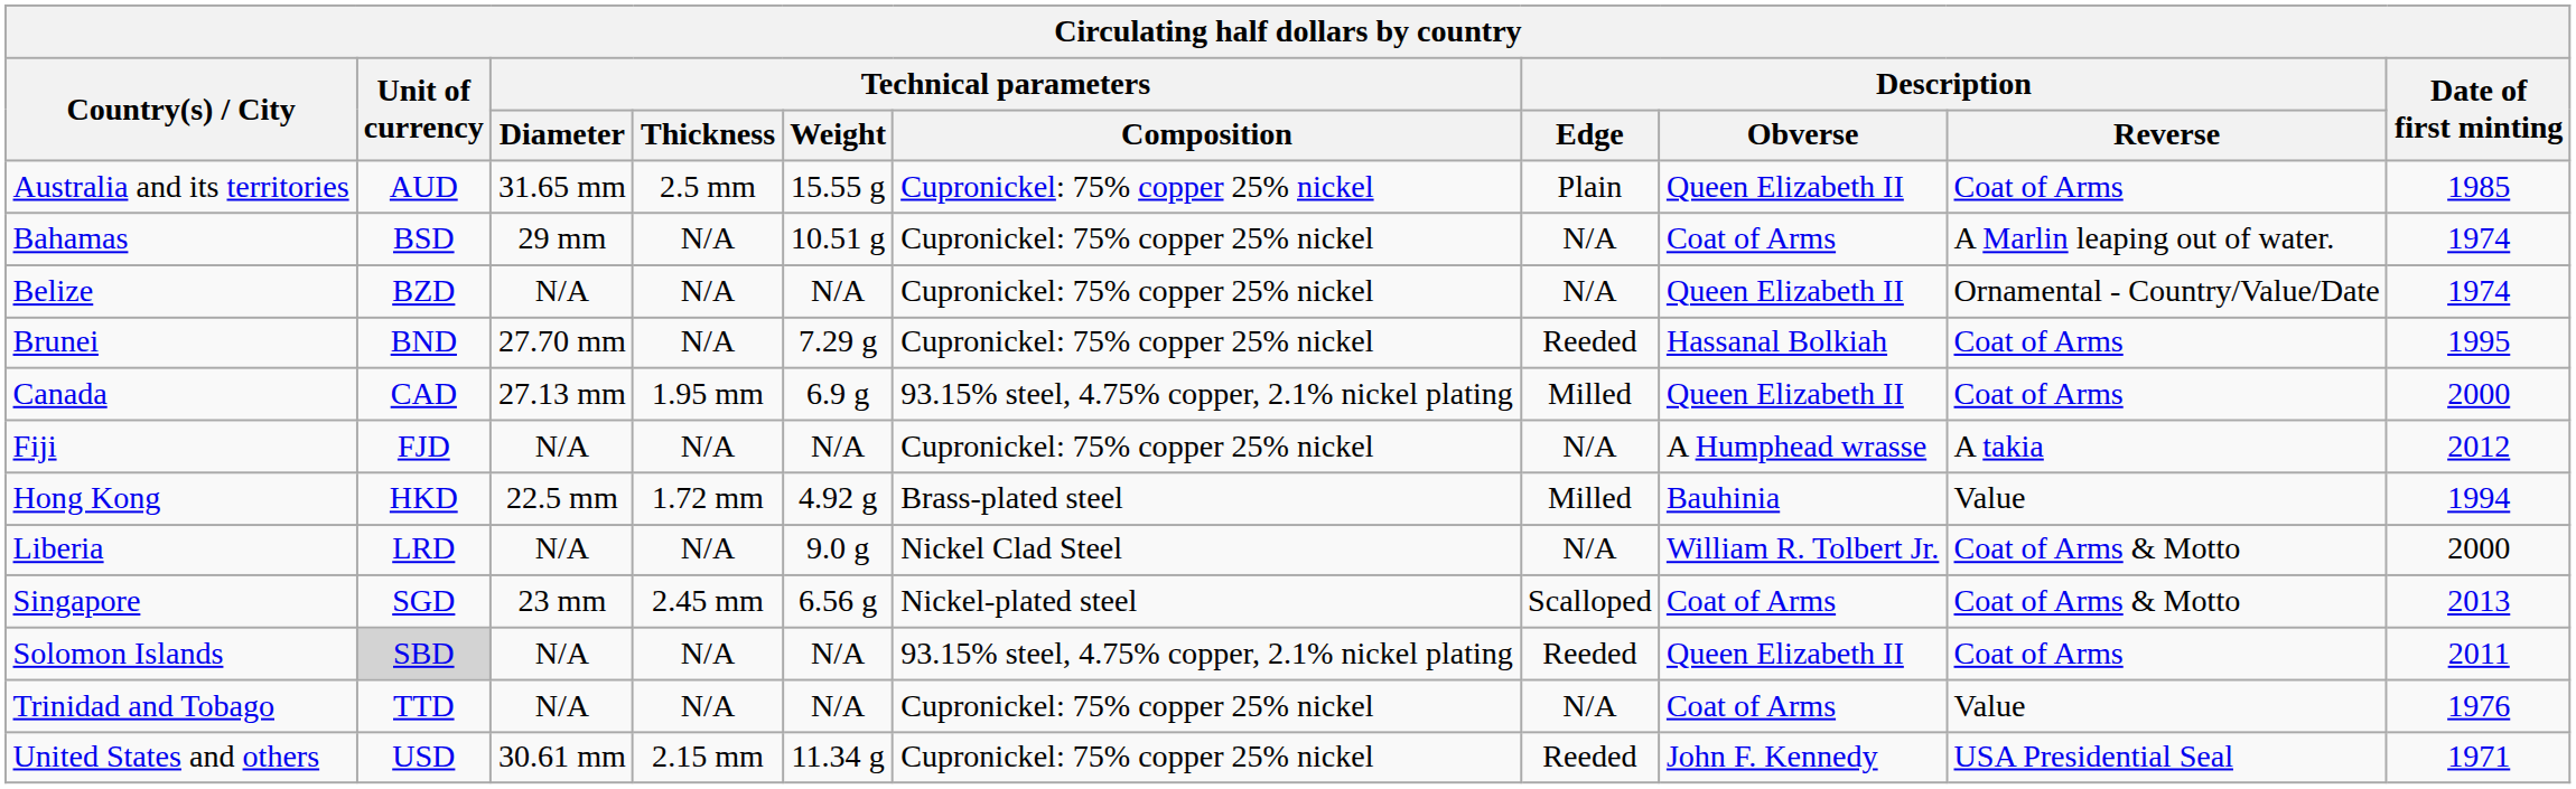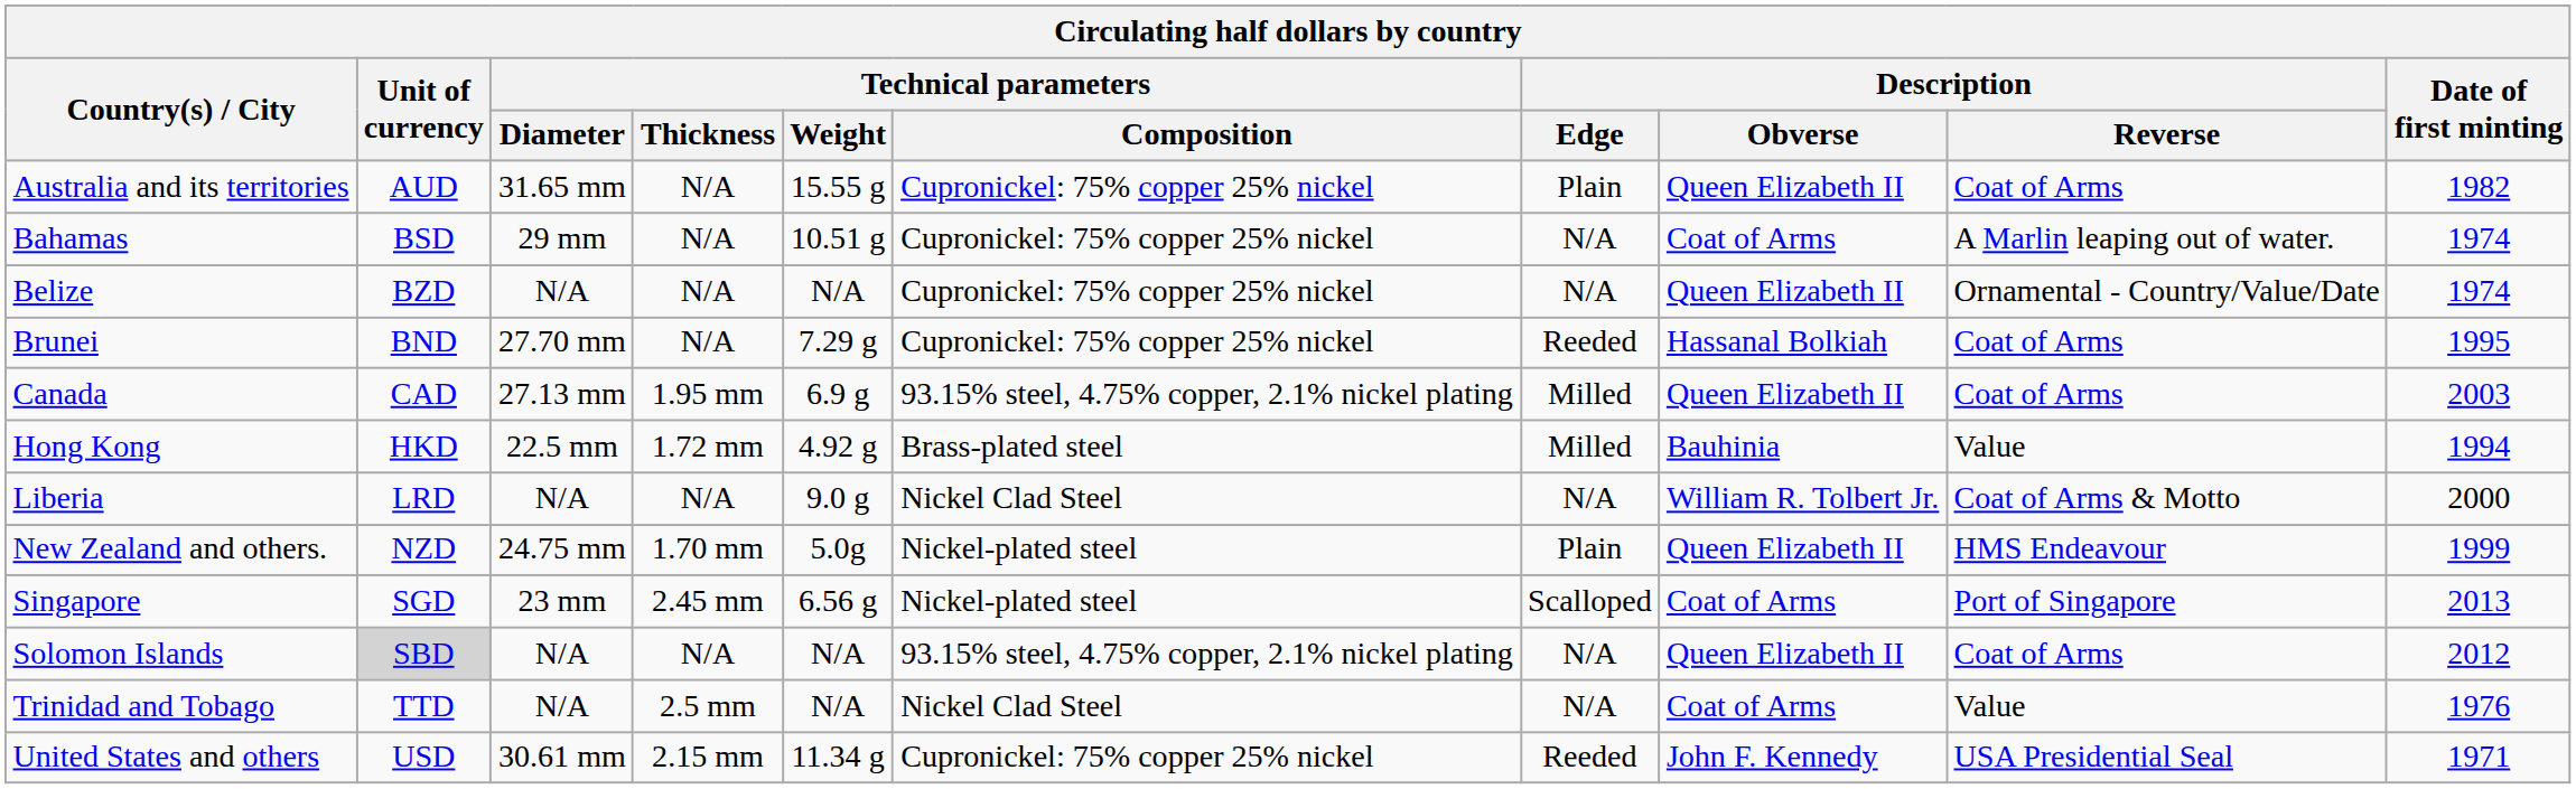Australia and its territories | Technical parameters / Thickness: 2.5 mm -> N/A
Australia and its territories | Date of first minting: 1985 -> 1982
Canada | Date of first minting: 2000 -> 2003
- row: Fiji | FJD | N/A | N/A | N/A | Cupronickel: 75% copper 25% nickel | N/A | A Humphead wrasse | A takia | 2012
+ row: New Zealand and others. | NZD | 24.75 mm | 1.70 mm | 5.0g | Nickel-plated steel | Plain | Queen Elizabeth II | HMS Endeavour | 1999
Singapore | Description / Reverse: Coat of Arms & Motto -> Port of Singapore
Solomon Islands | Description / Edge: Reeded -> N/A
Solomon Islands | Date of first minting: 2011 -> 2012
Trinidad and Tobago | Technical parameters / Thickness: N/A -> 2.5 mm
Trinidad and Tobago | Technical parameters / Composition: Cupronickel: 75% copper 25% nickel -> Nickel Clad Steel
